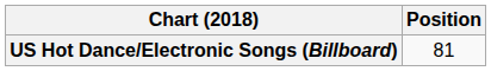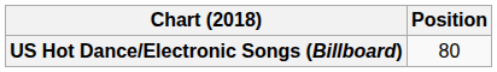US Hot Dance/Electronic Songs (Billboard) | Position: 81 -> 80
